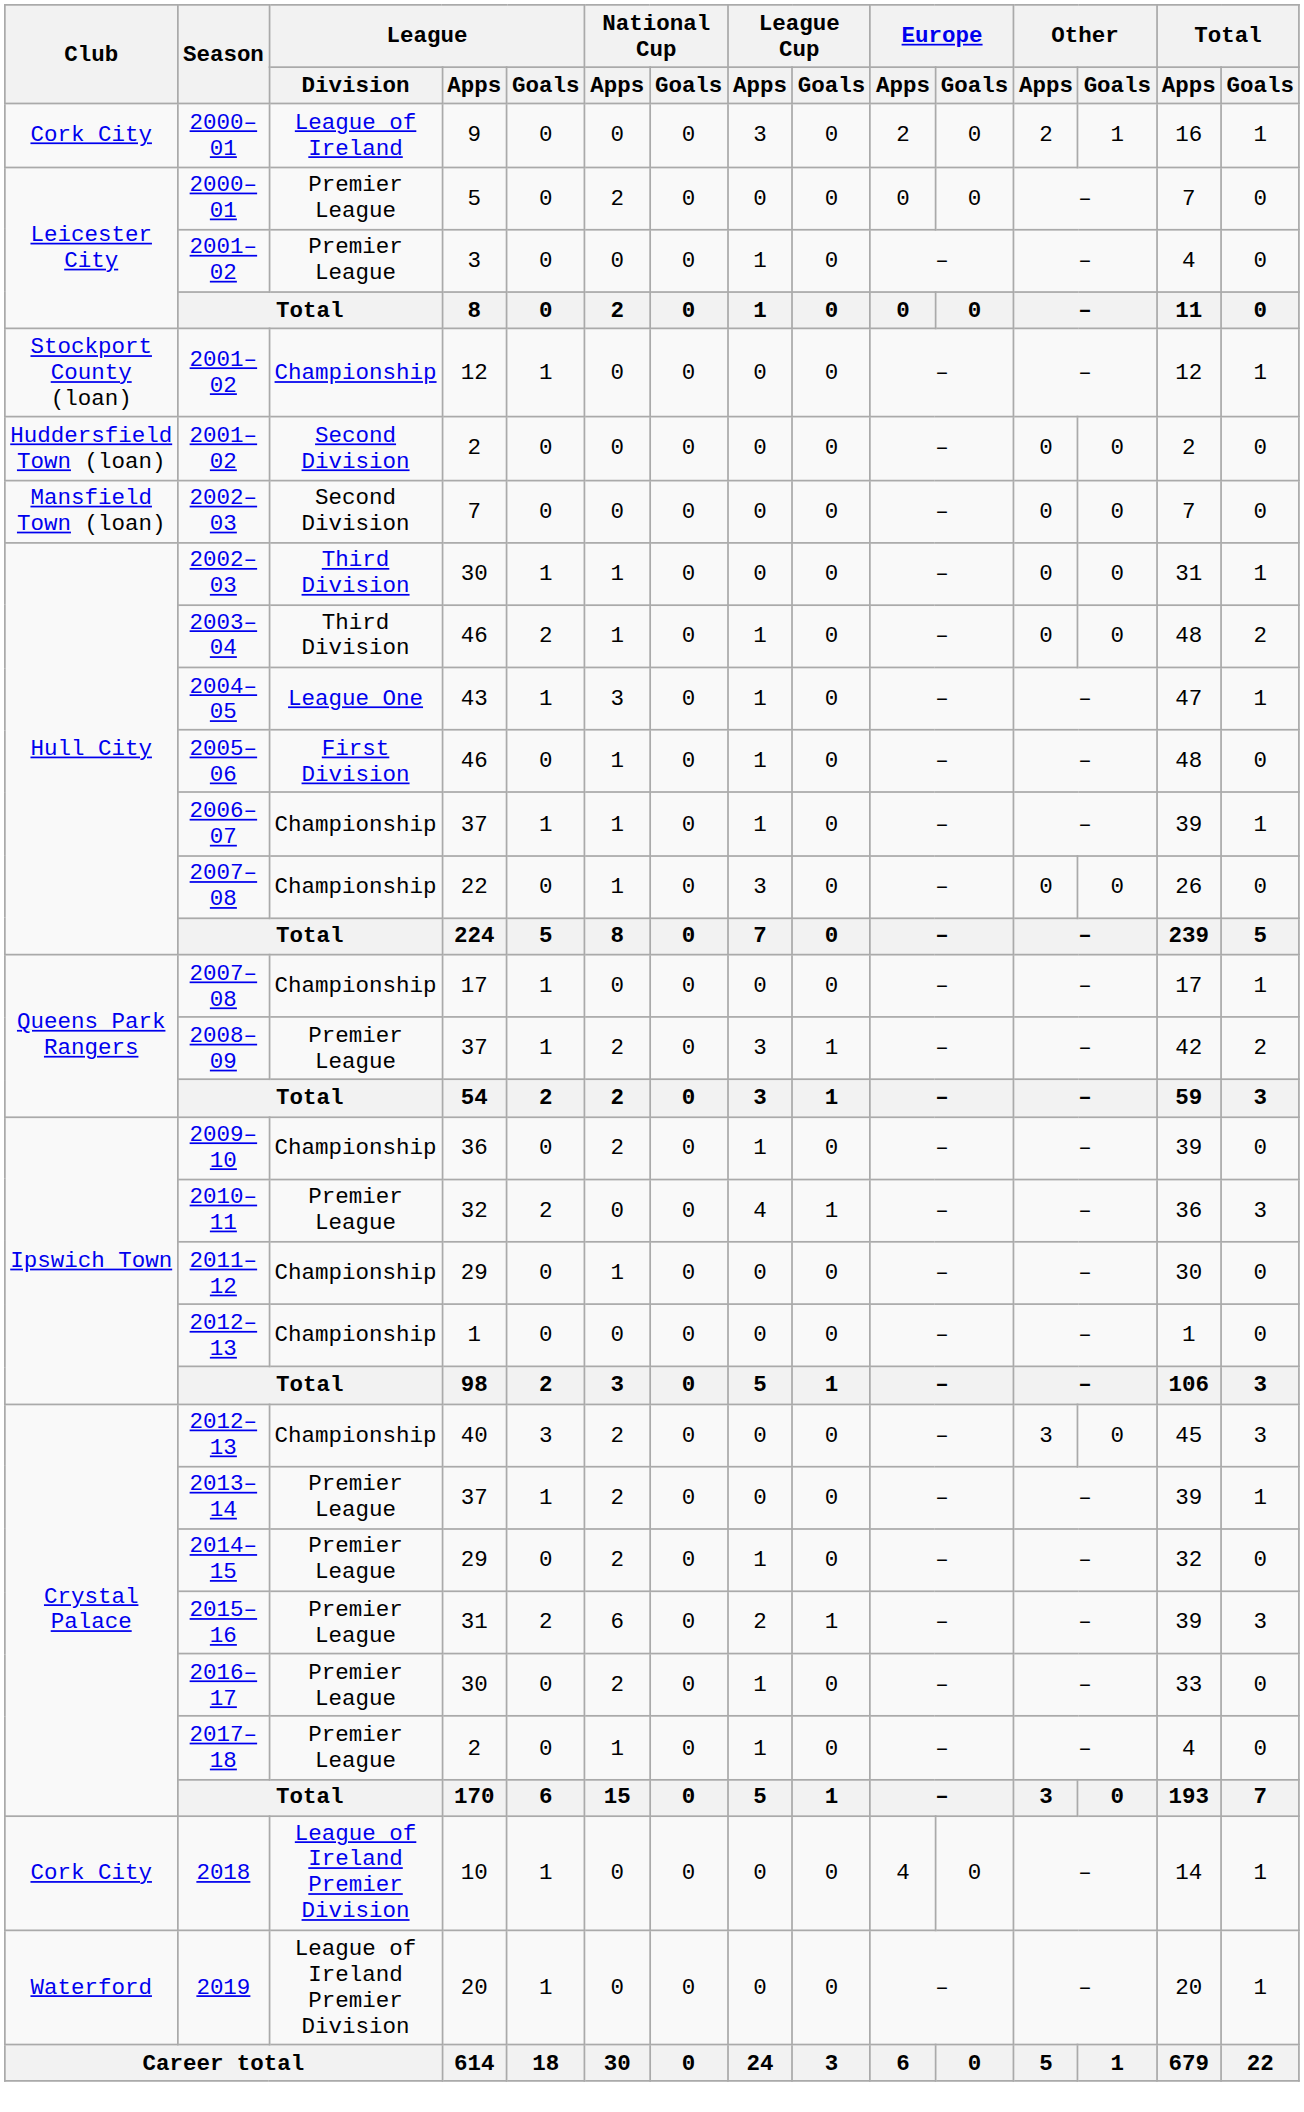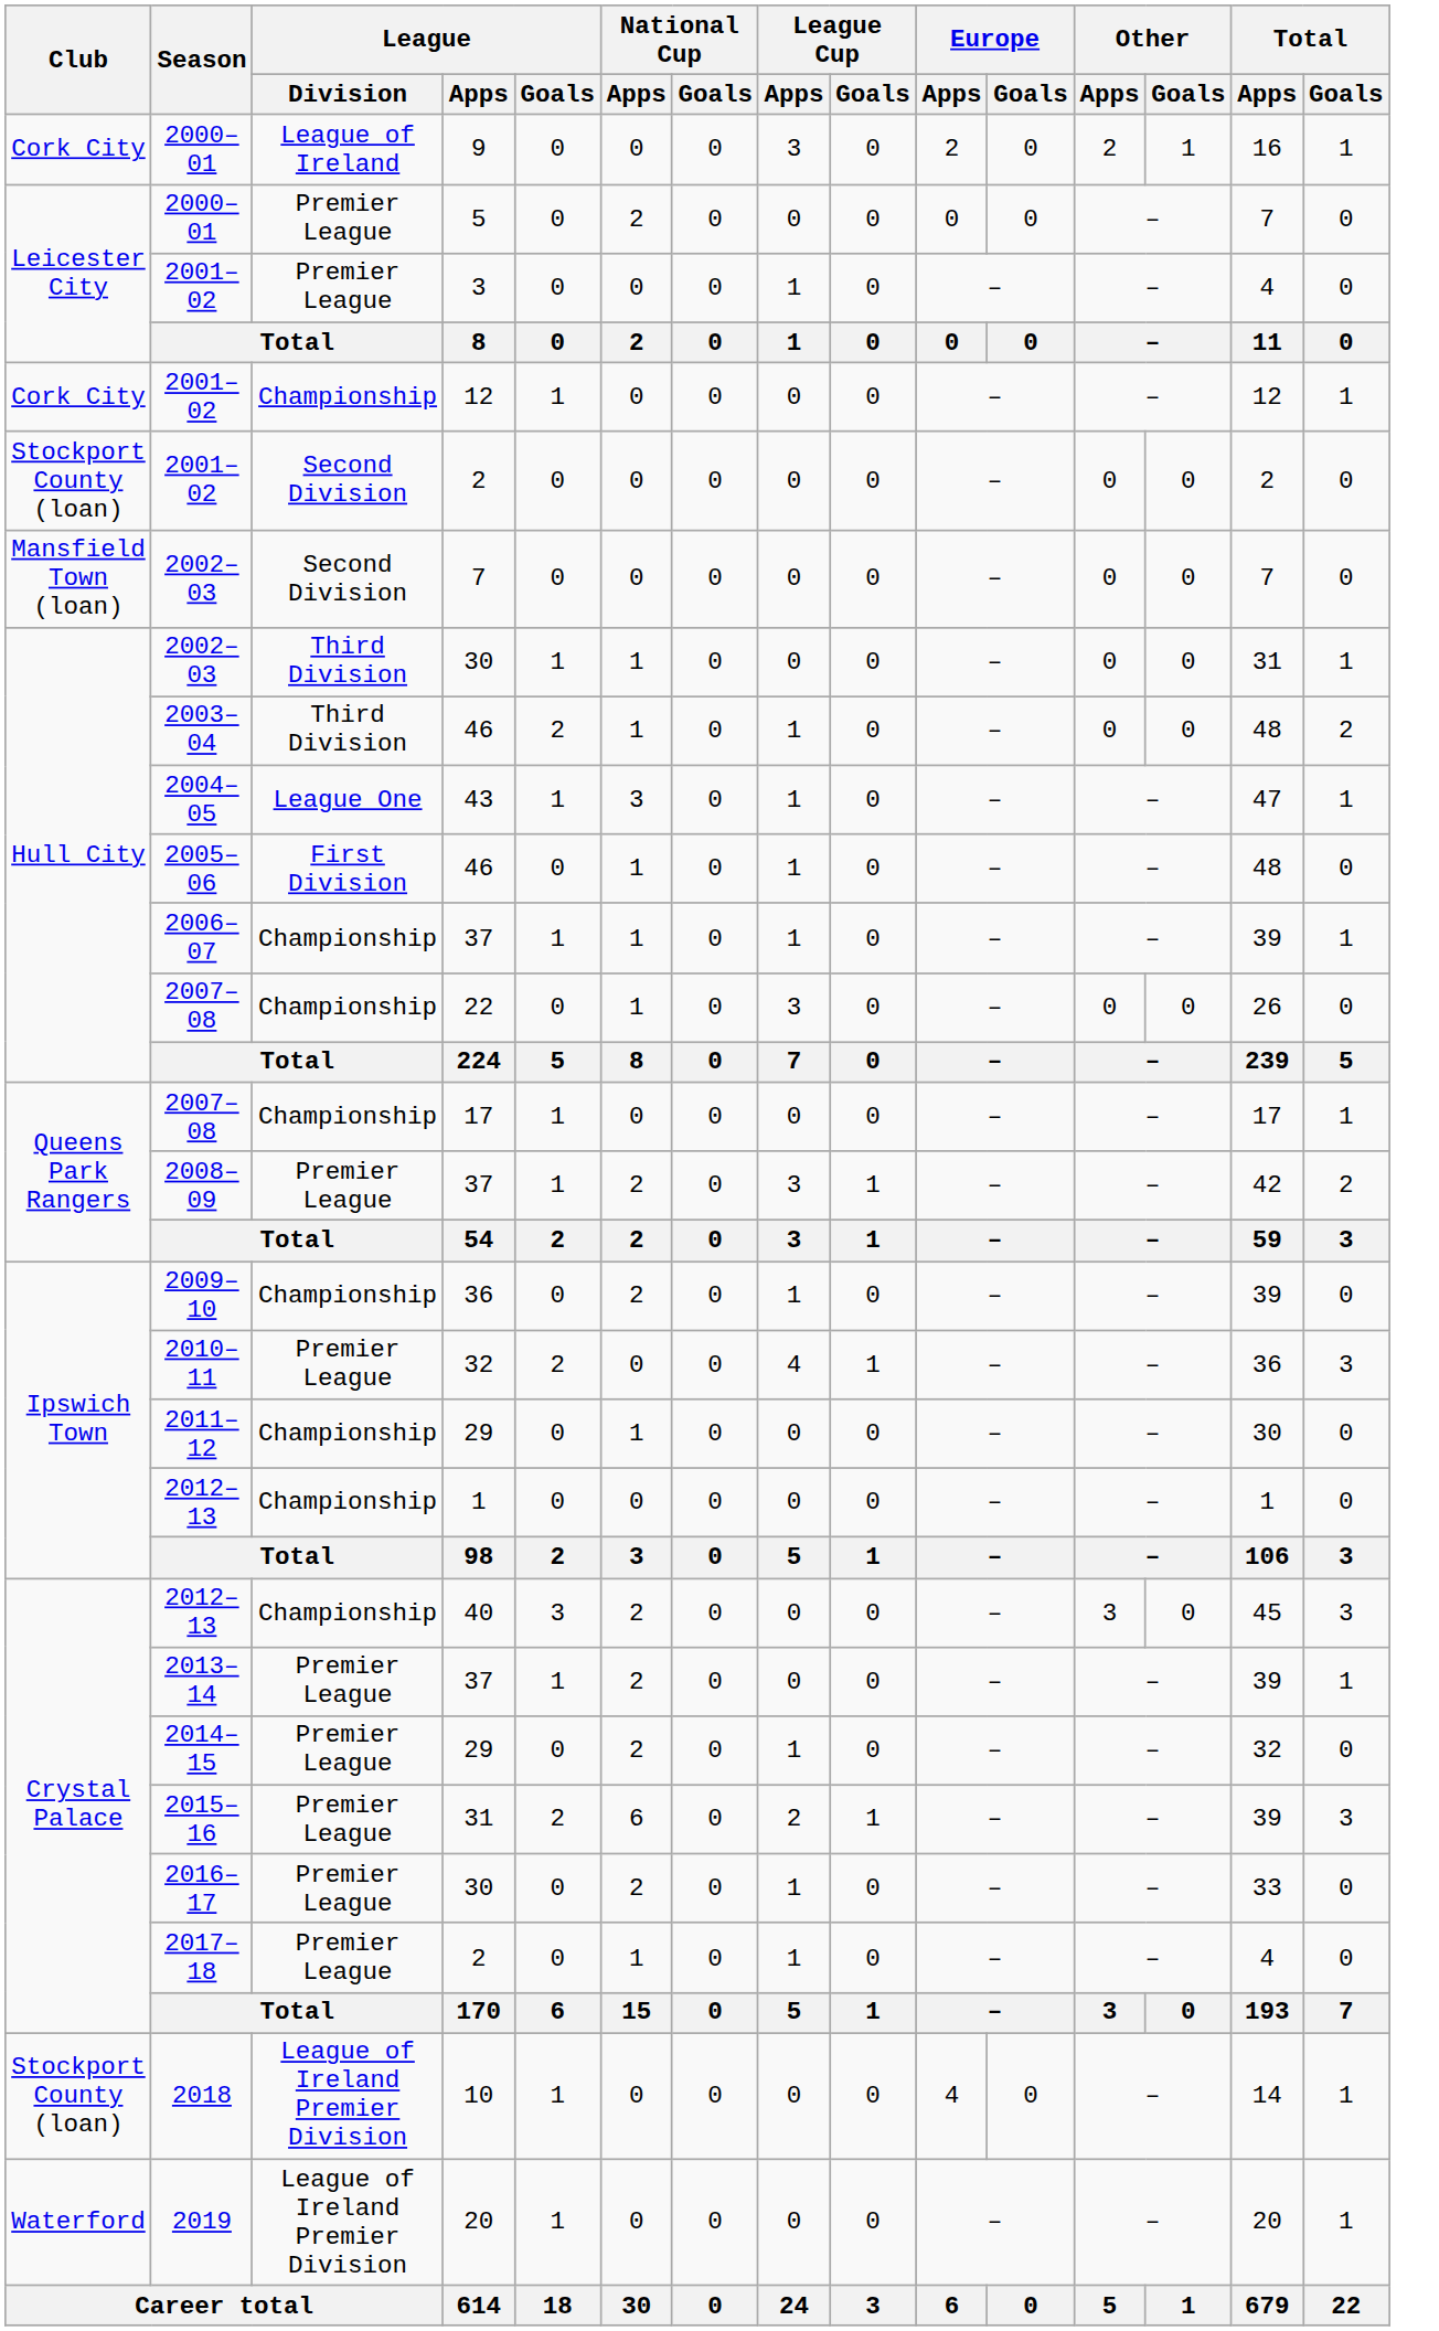2001–02 / 12 | Club: Stockport County (loan) -> Cork City
2001–02 / 2 | Club: Huddersfield Town (loan) -> Stockport County (loan)
2018 | Club: Cork City -> Stockport County (loan)
